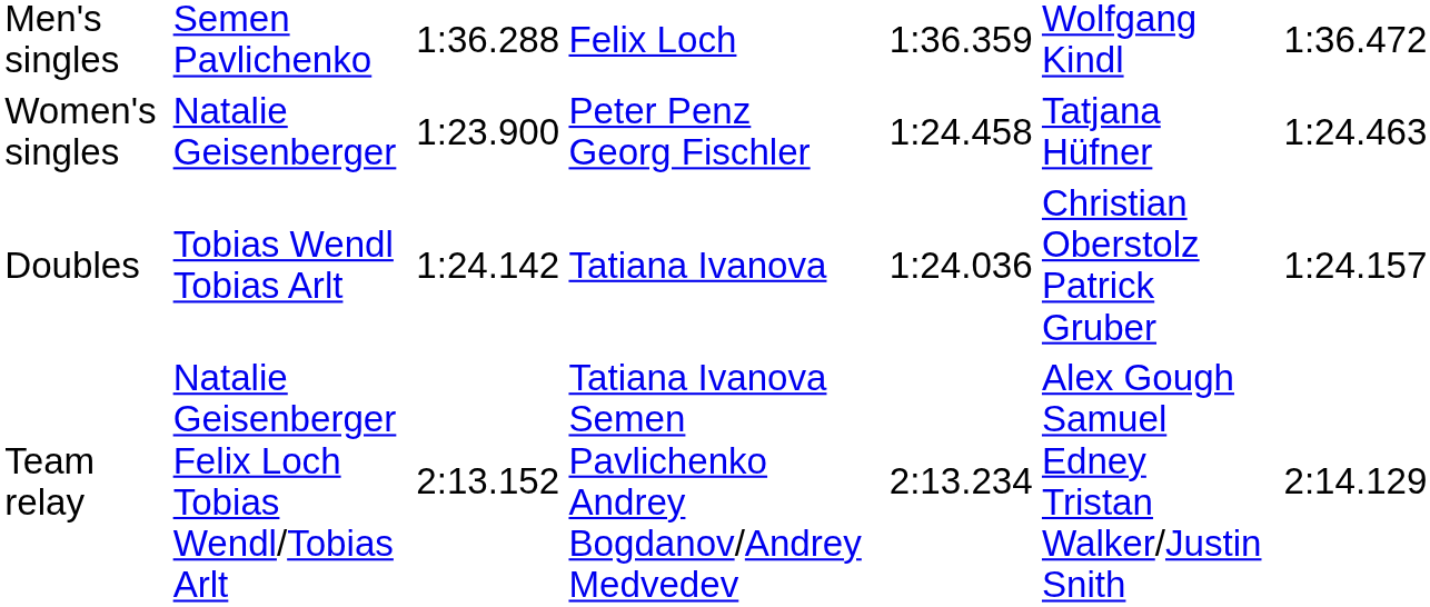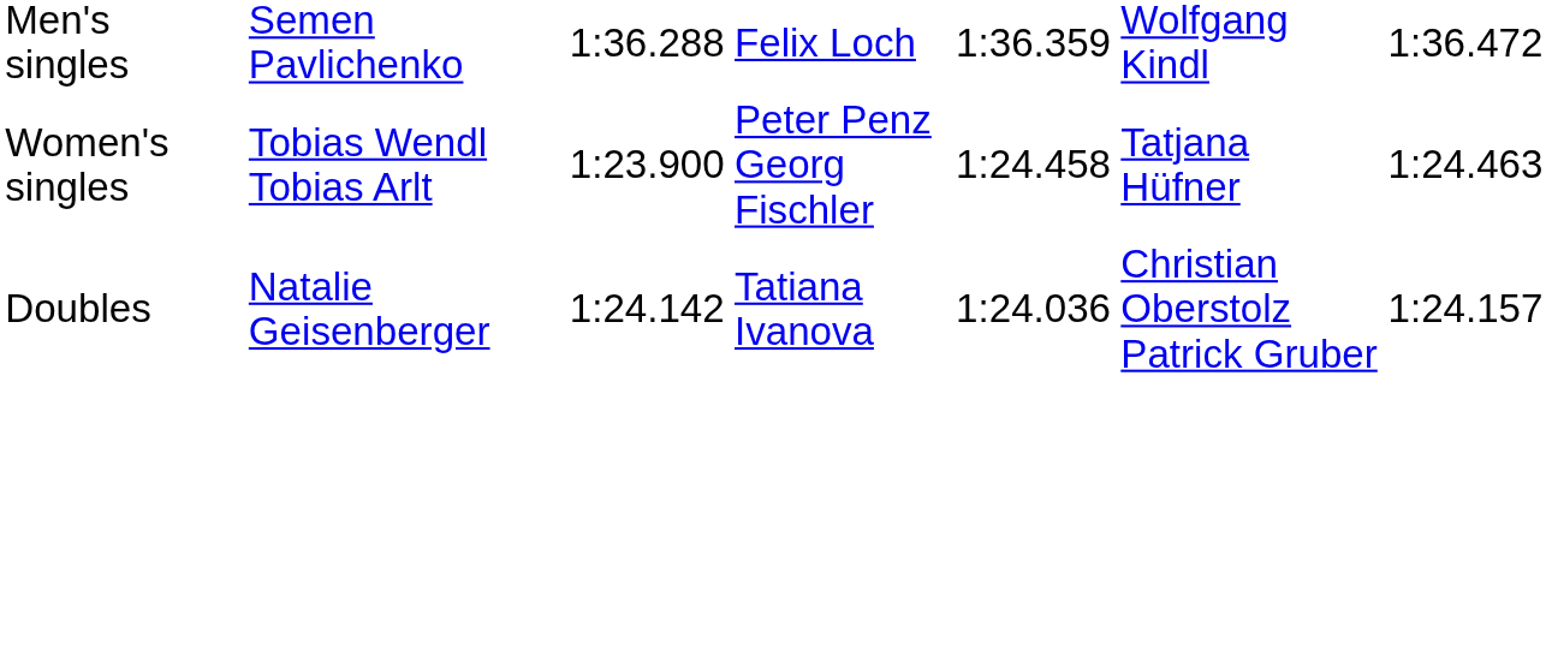Women's singles | column 2: Natalie Geisenberger -> Tobias Wendl Tobias Arlt
Doubles | column 2: Tobias Wendl Tobias Arlt -> Natalie Geisenberger
- row: Team relay | Natalie Geisenberger Felix Loch Tobias Wendl/Tobias Arlt | 2:13.152 | Tatiana Ivanova Semen Pavlichenko Andrey Bogdanov/Andrey Medvedev | 2:13.234 | Alex Gough Samuel Edney Tristan Walker/Justin Snith | 2:14.129
